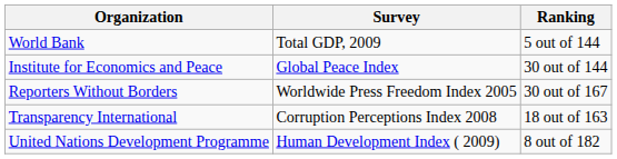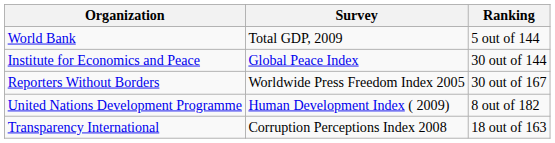rows swapped: Transparency International <-> United Nations Development Programme
